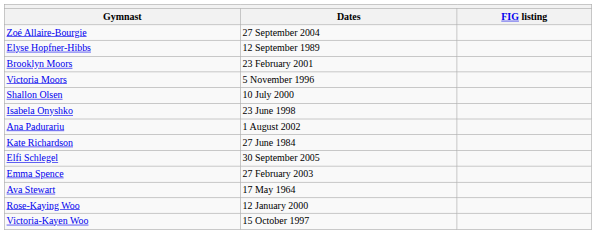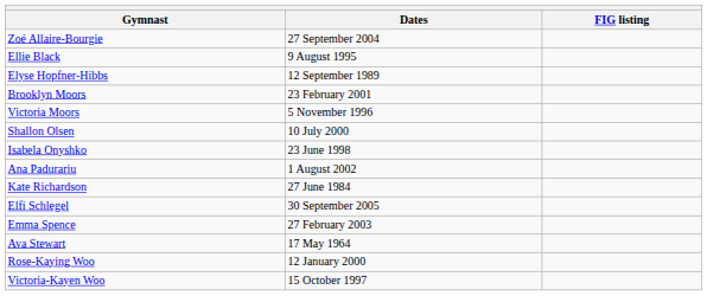+ row: Ellie Black | 9 August 1995
